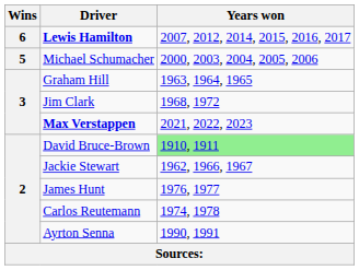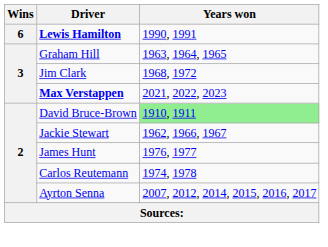Lewis Hamilton | Years won: 2007, 2012, 2014, 2015, 2016, 2017 -> 1990, 1991
- row: 5 | Michael Schumacher | 2000, 2003, 2004, 2005, 2006
Ayrton Senna | Years won: 1990, 1991 -> 2007, 2012, 2014, 2015, 2016, 2017
